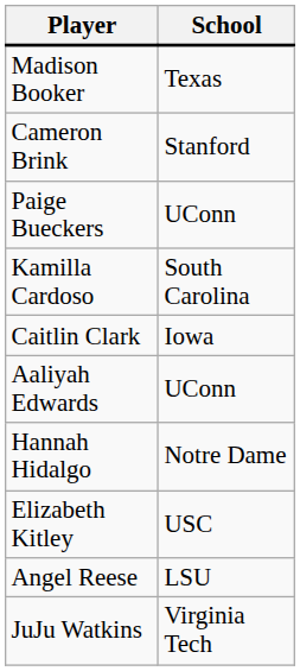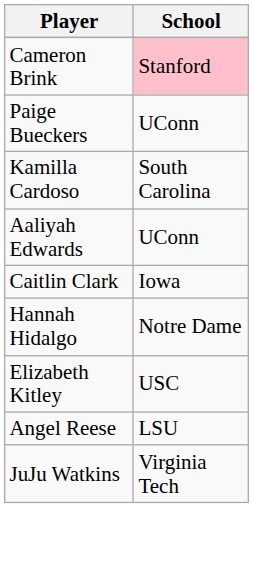- row: Madison Booker | Texas
Cameron Brink | School: no background -> pink background
rows swapped: Caitlin Clark <-> Aaliyah Edwards
